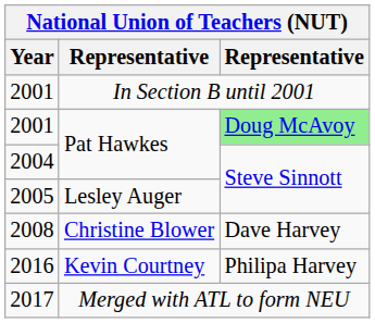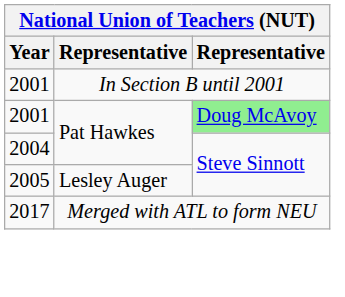- row: 2008 | Christine Blower | Dave Harvey
- row: 2016 | Kevin Courtney | Philipa Harvey
